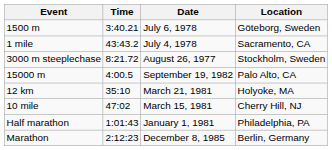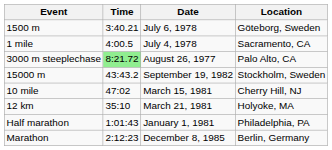1 mile | Time: 43:43.2 -> 4:00.5
3000 m steeplechase | Time: no background -> lightgreen background
3000 m steeplechase | Location: Stockholm, Sweden -> Palo Alto, CA
15000 m | Time: 4:00.5 -> 43:43.2
15000 m | Location: Palo Alto, CA -> Stockholm, Sweden
rows swapped: 12 km <-> 10 mile
